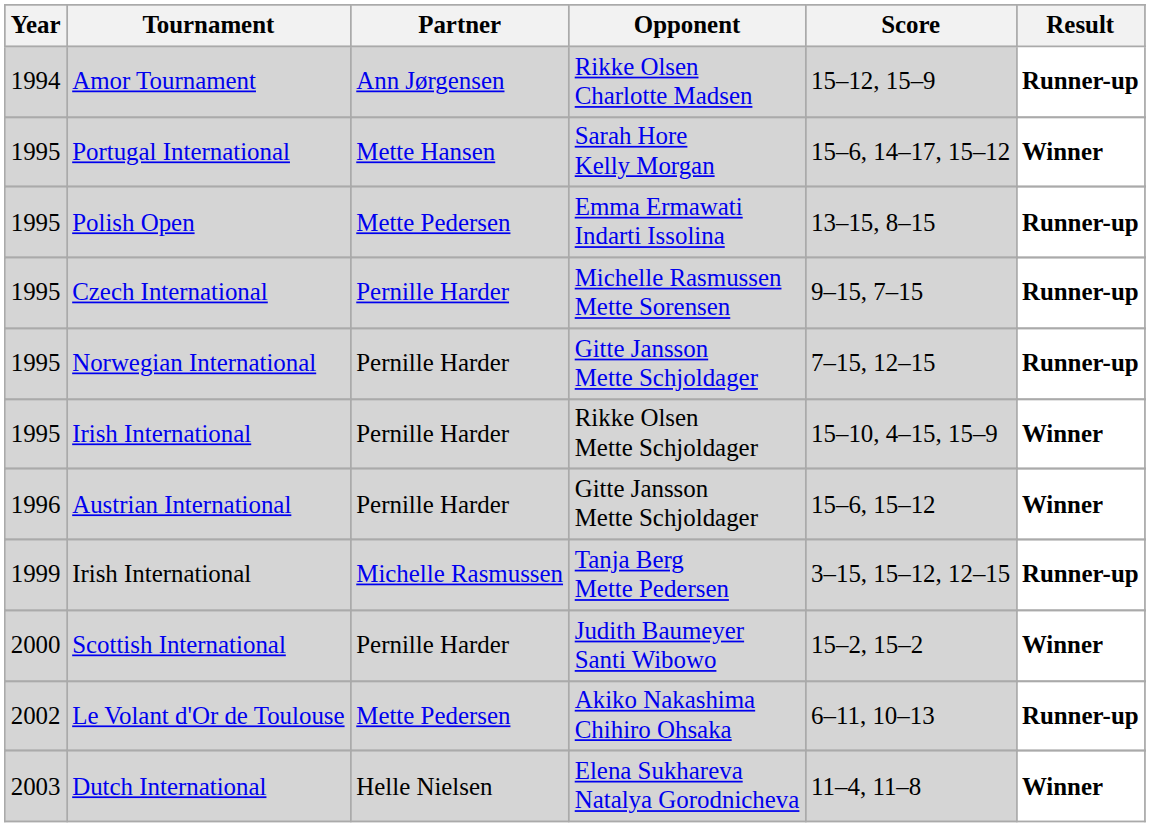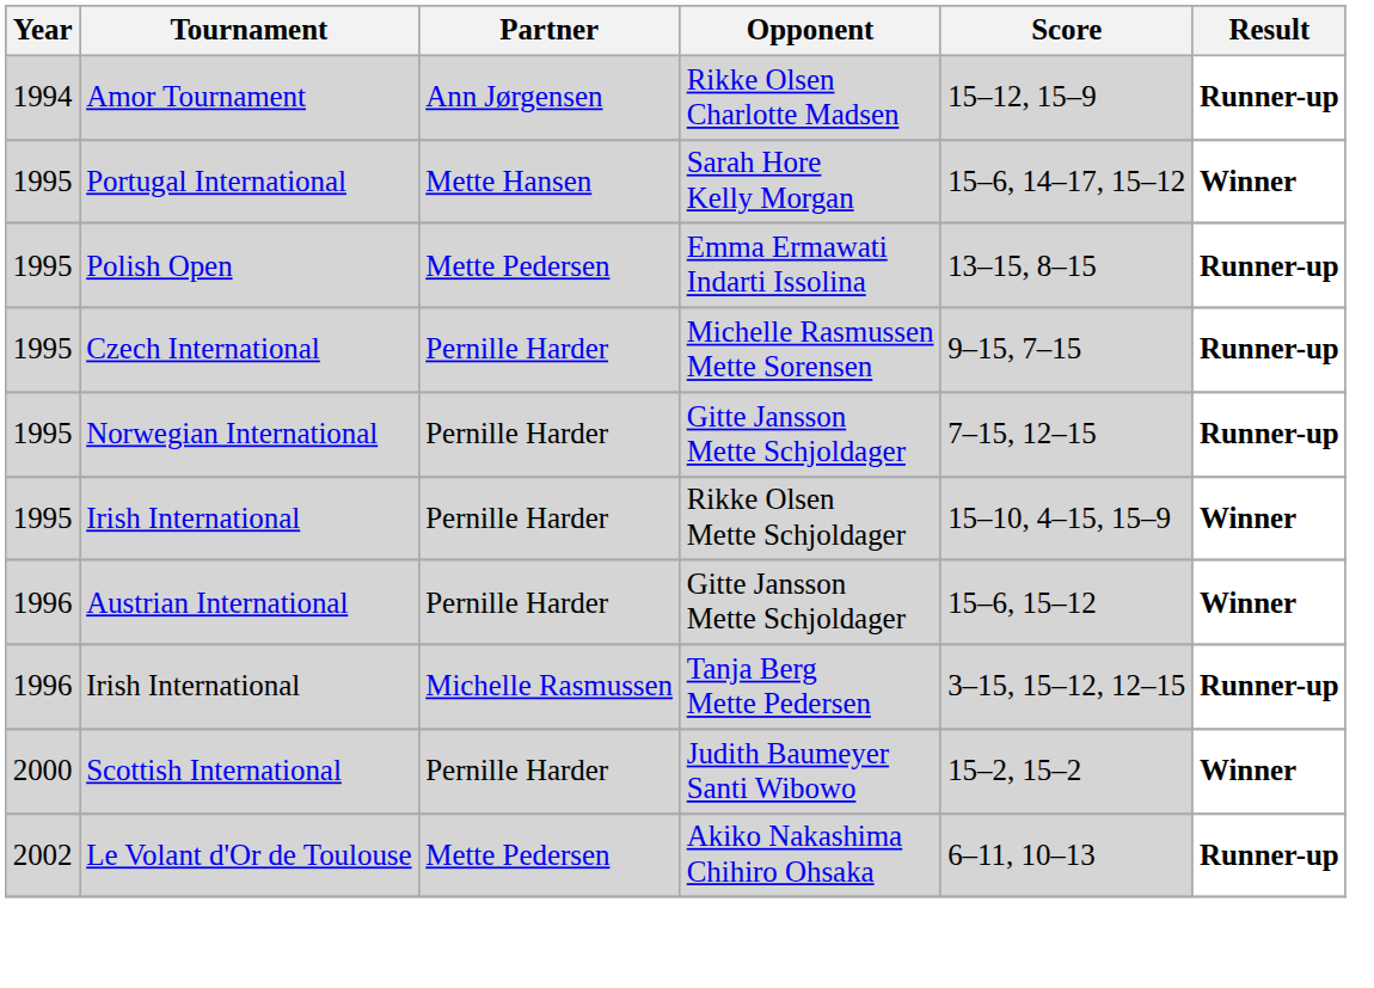Irish International / Tanja Berg Mette Pedersen | Year: 1999 -> 1996
- row: 2003 | Dutch International | Helle Nielsen | Elena Sukhareva Natalya Gorodnicheva | 11–4, 11–8 | Winner
